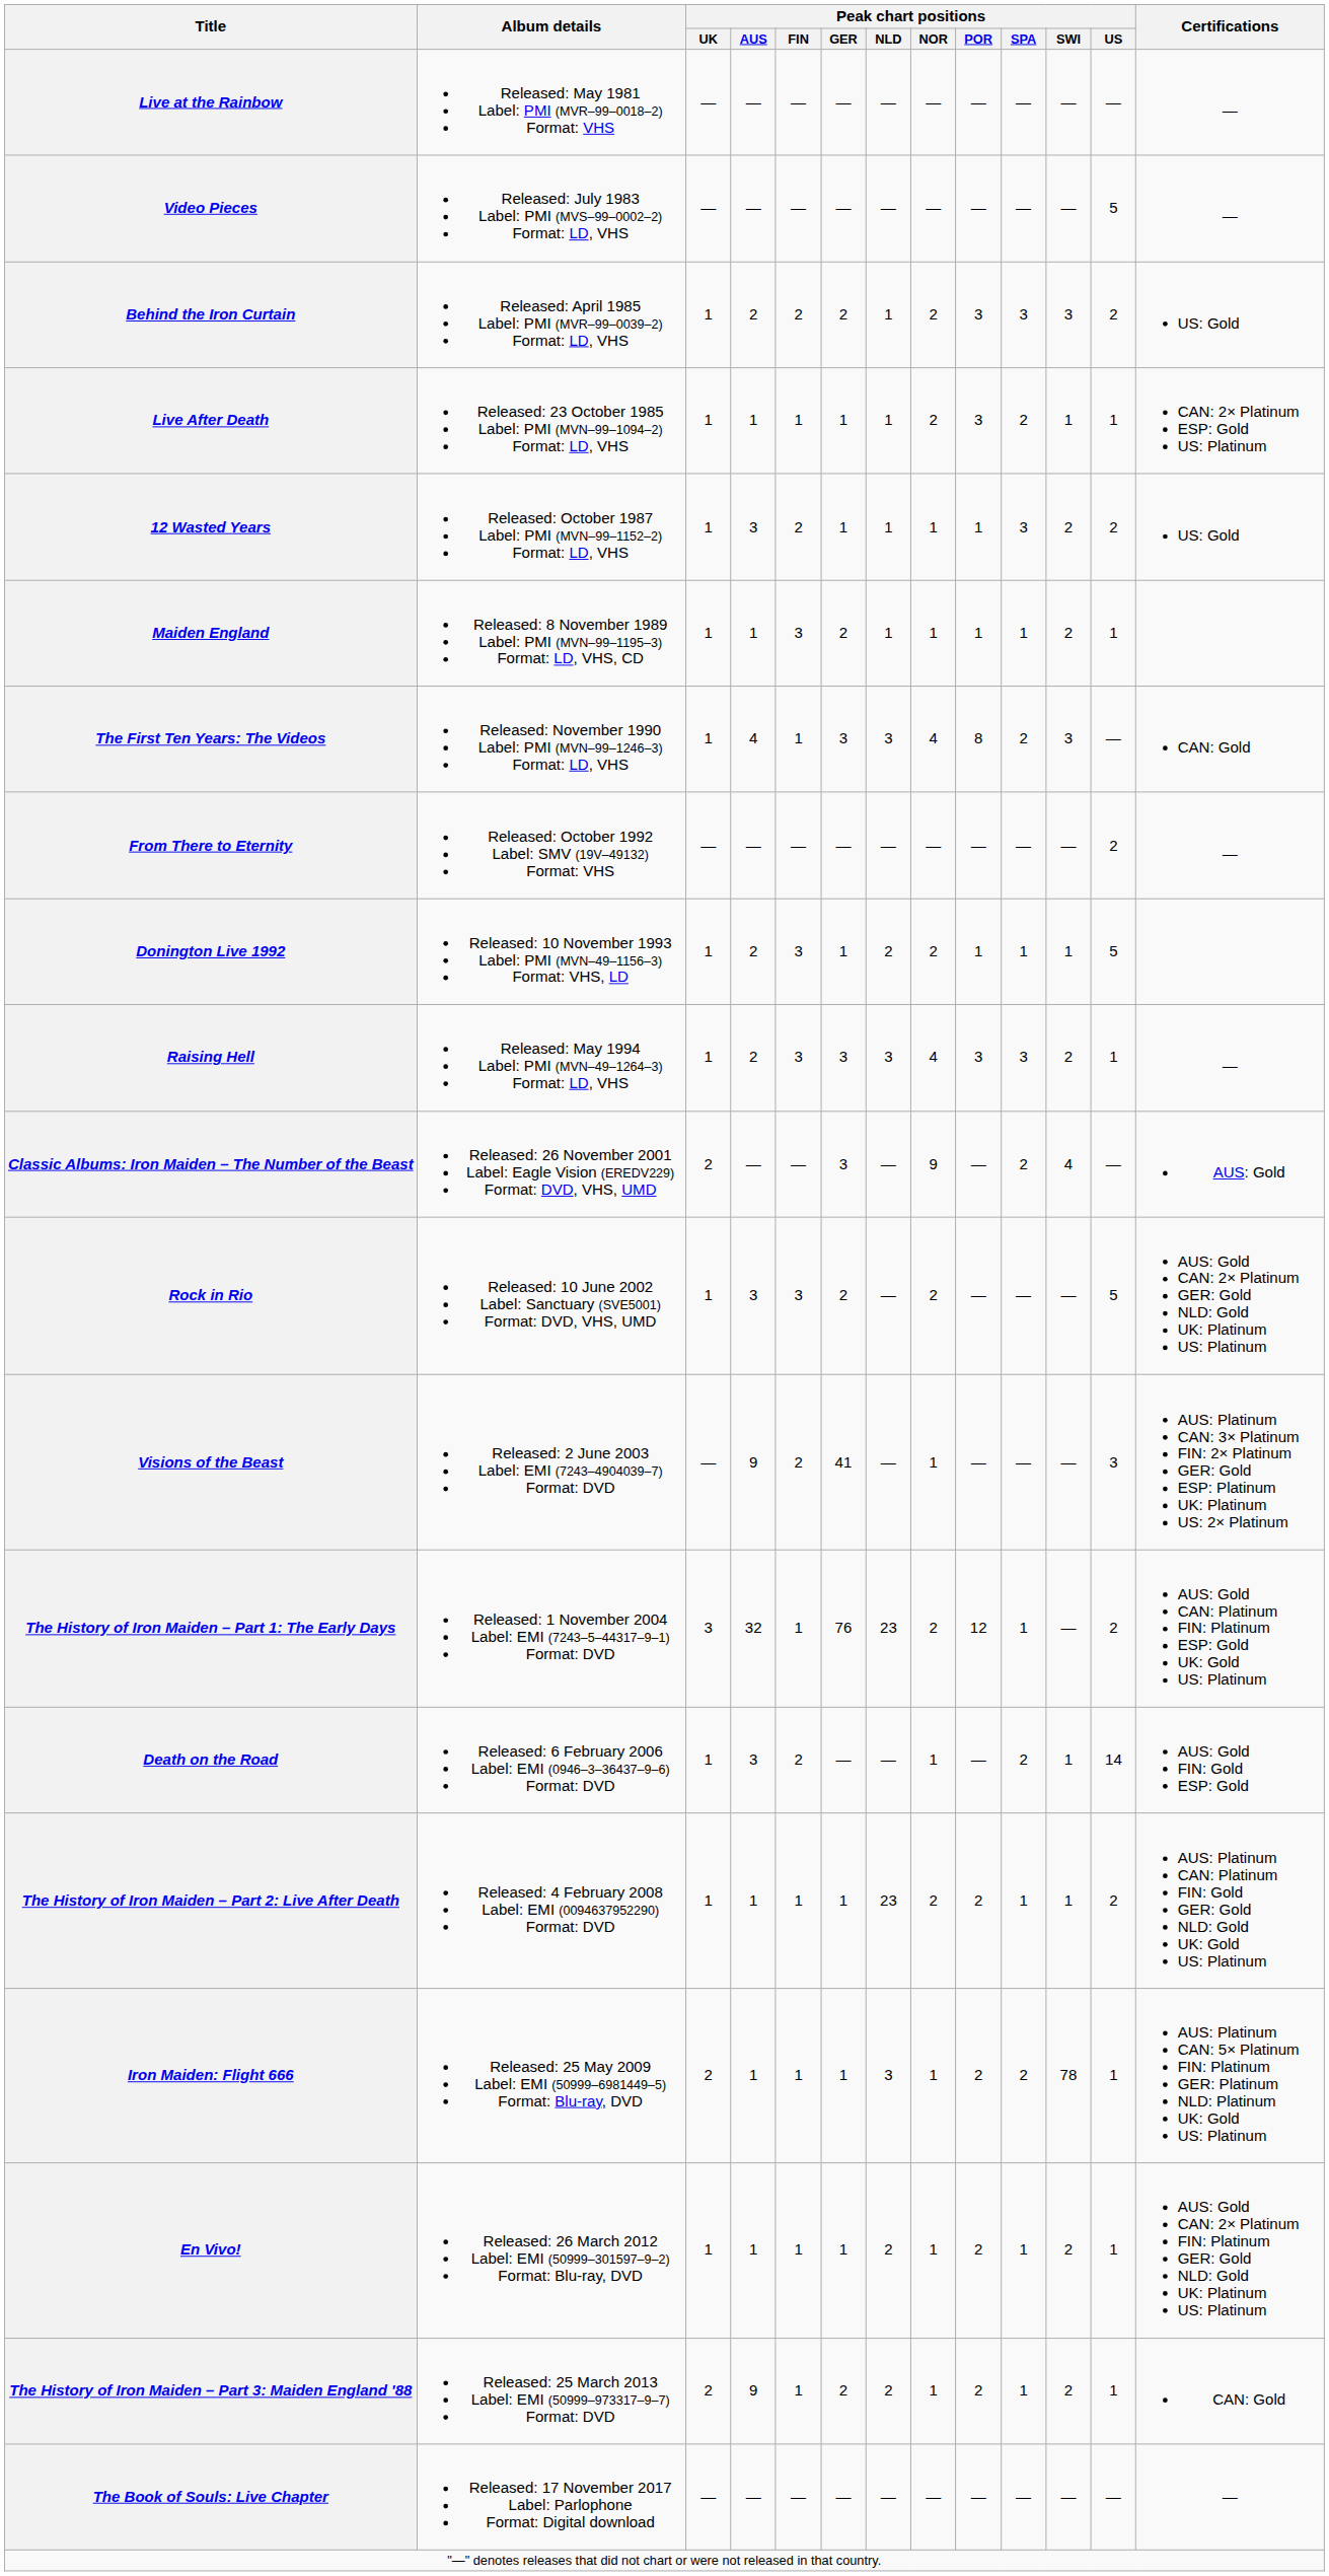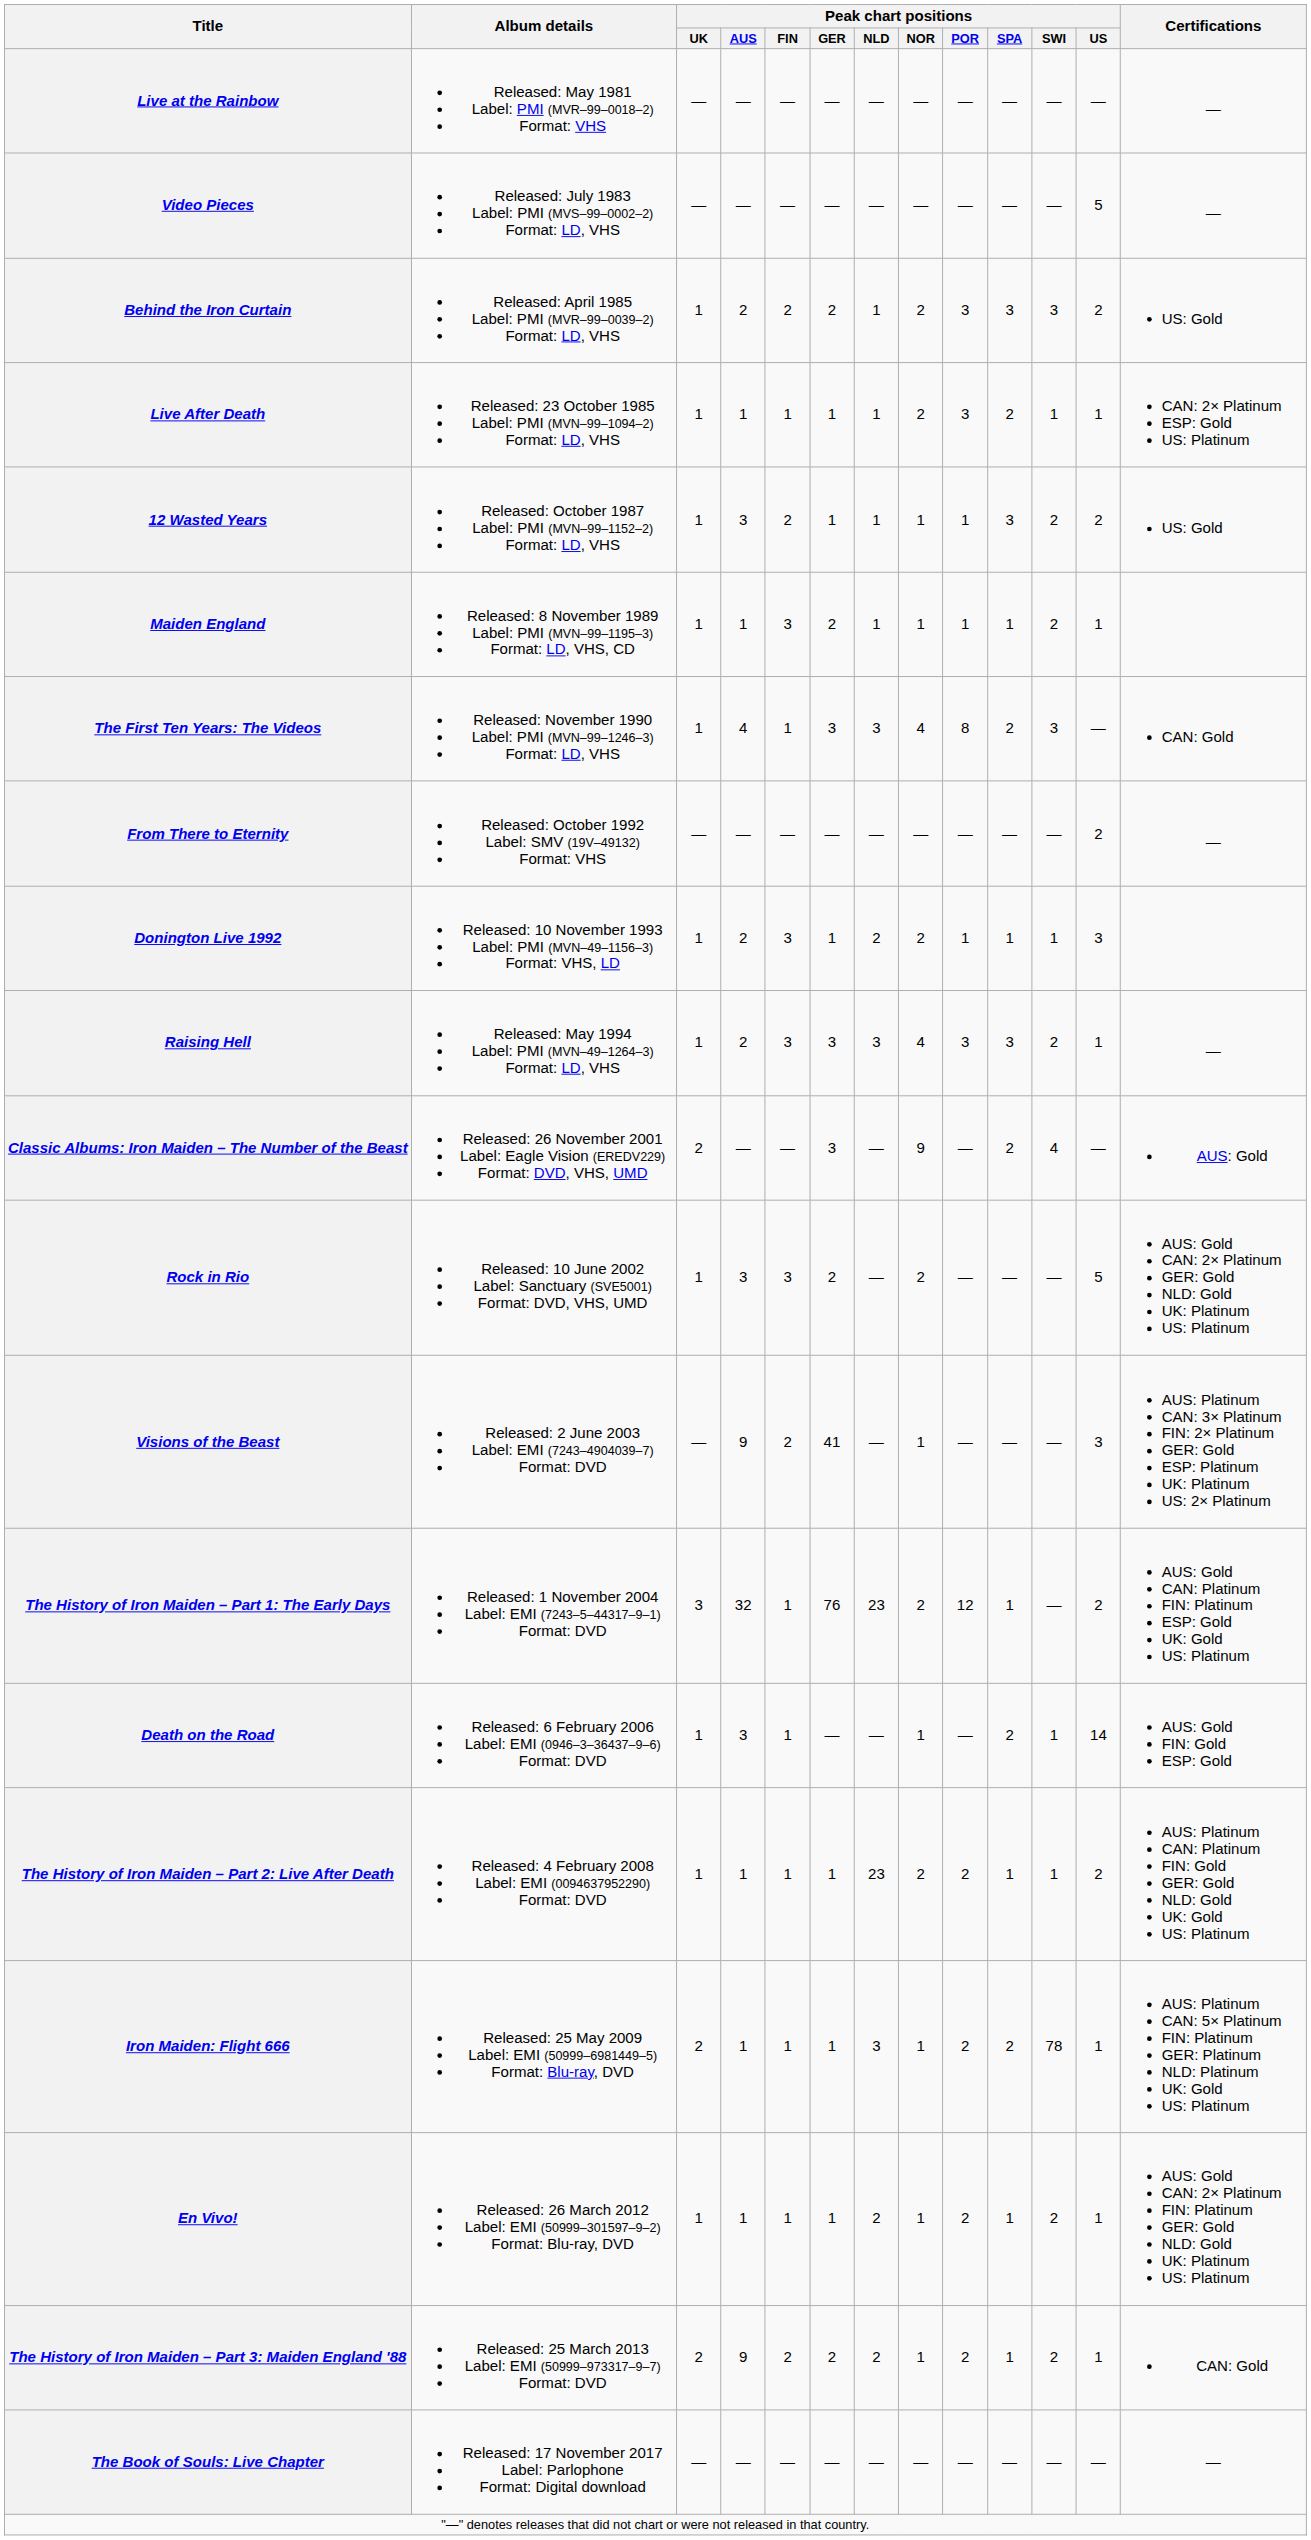Donington Live 1992 | Peak chart positions / US: 5 -> 3
Death on the Road | Peak chart positions / FIN: 2 -> 1
The History of Iron Maiden – Part 3: Maiden England '88 | Peak chart positions / FIN: 1 -> 2
